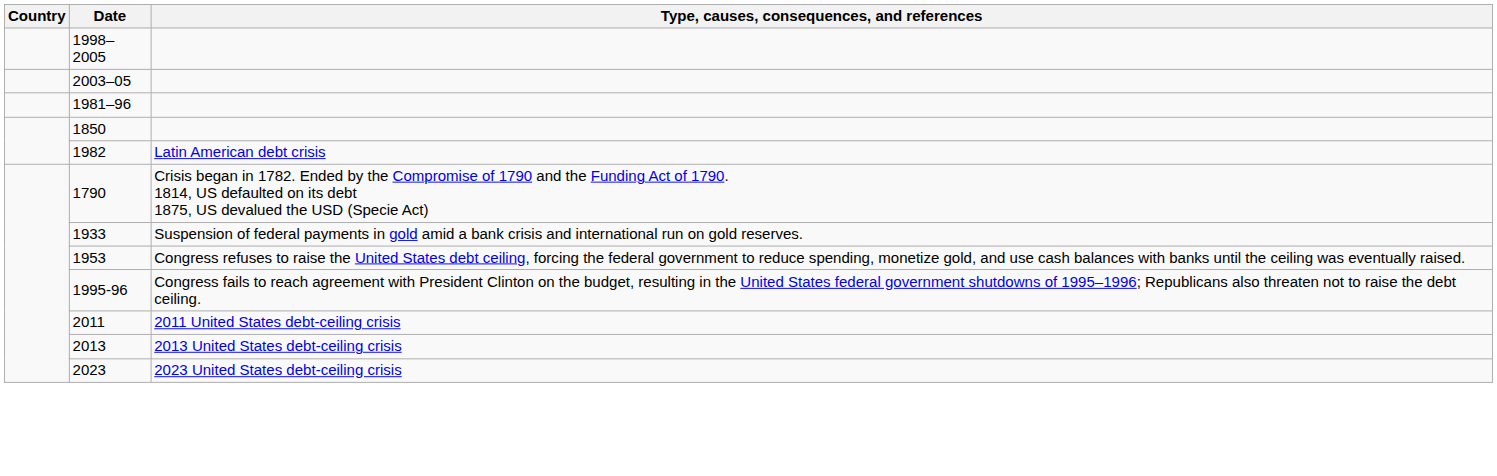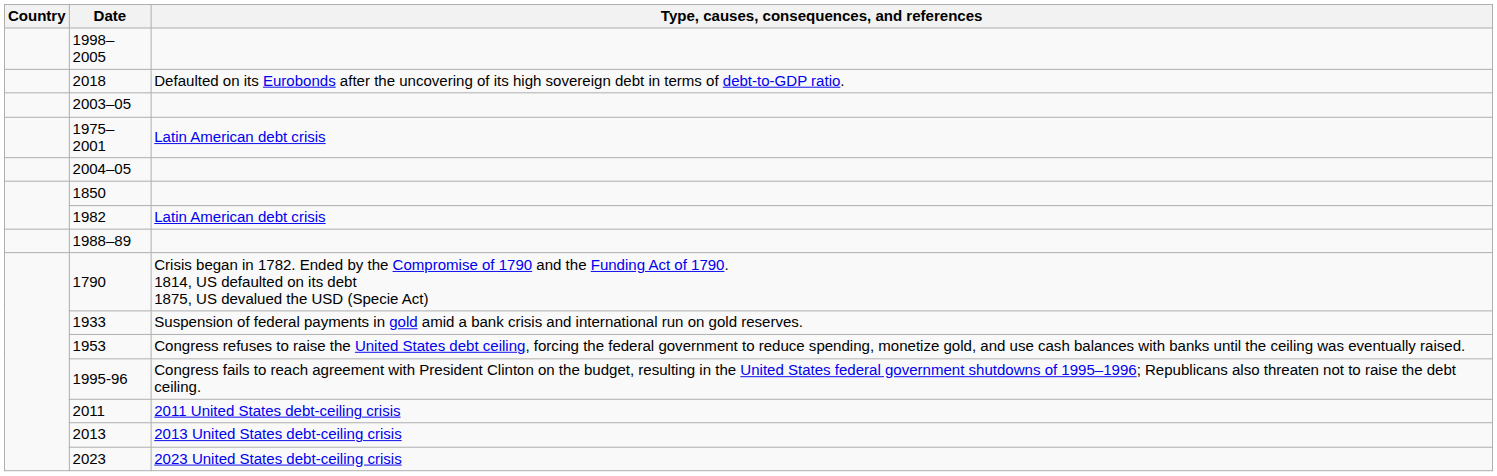+ row: 2018 | Defaulted on its Eurobonds after the uncovering of its high sovereign debt in terms of debt-to-GDP ratio.
+ row: 1975–2001 | Latin American debt crisis
- row: 1981–96
+ row: 2004–05
+ row: 1988–89
